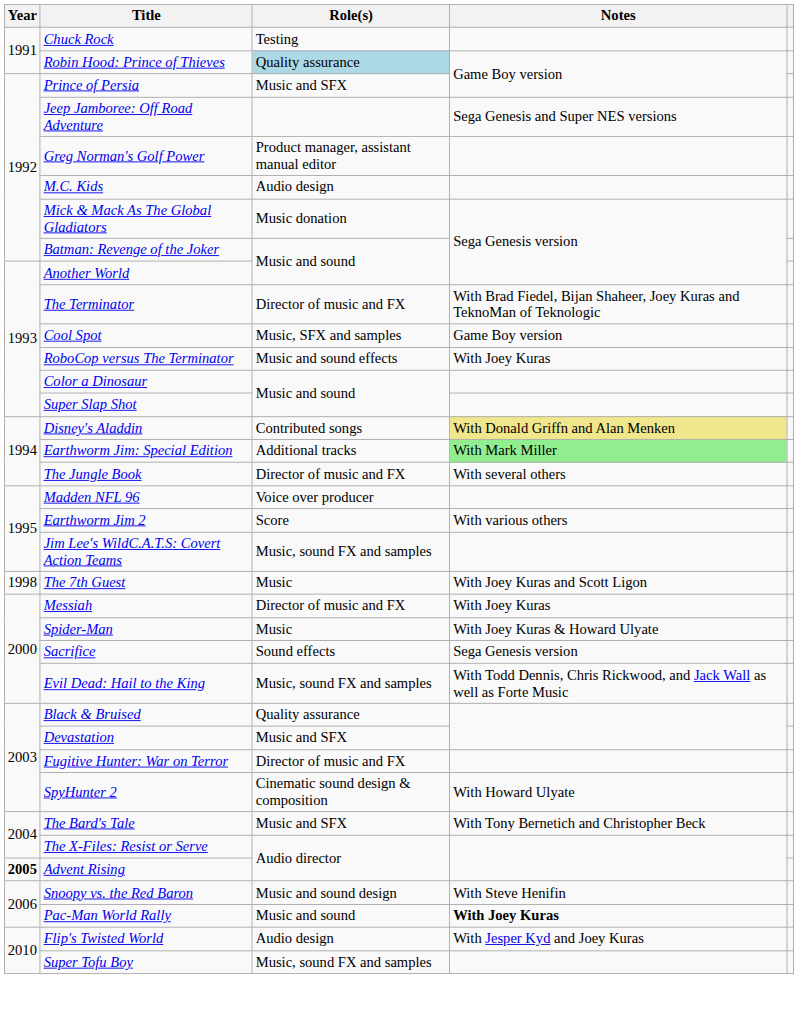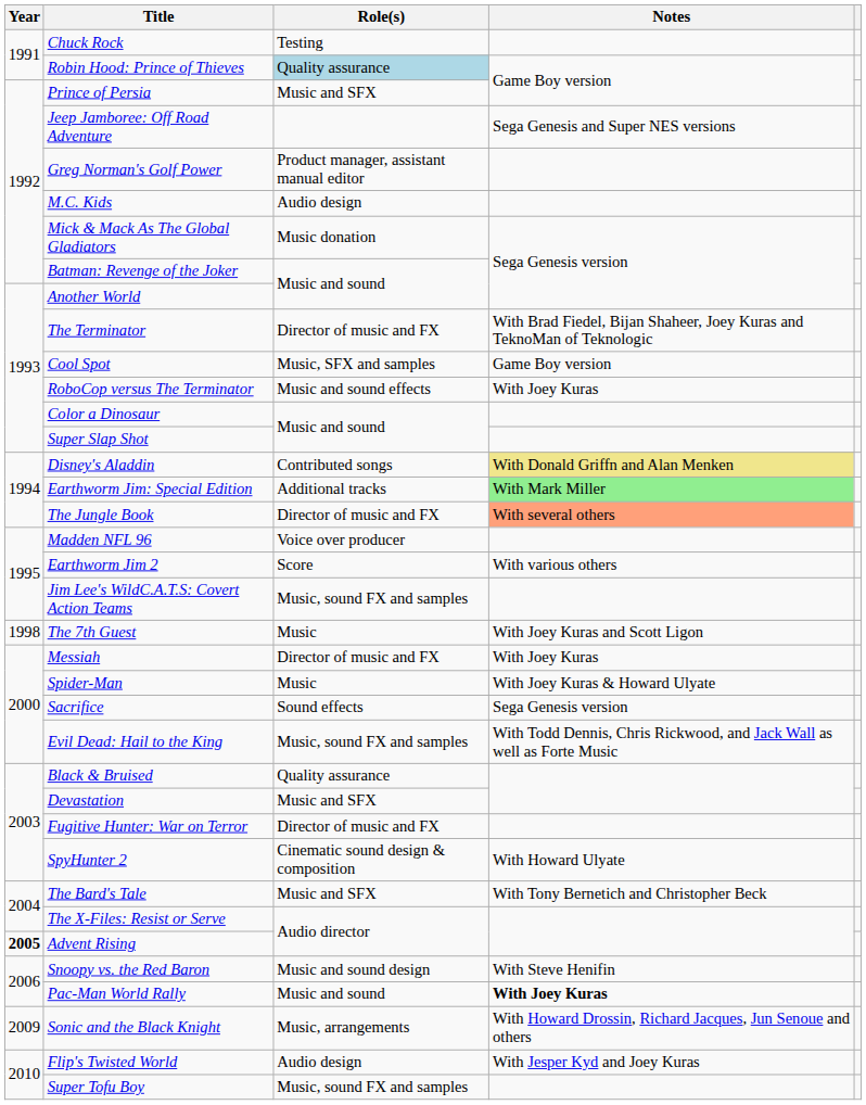The Jungle Book | Notes: no background -> lightsalmon background
+ row: 2009 | Sonic and the Black Knight | Music, arrangements | With Howard Drossin, Richard Jacques, Jun Senoue and others
